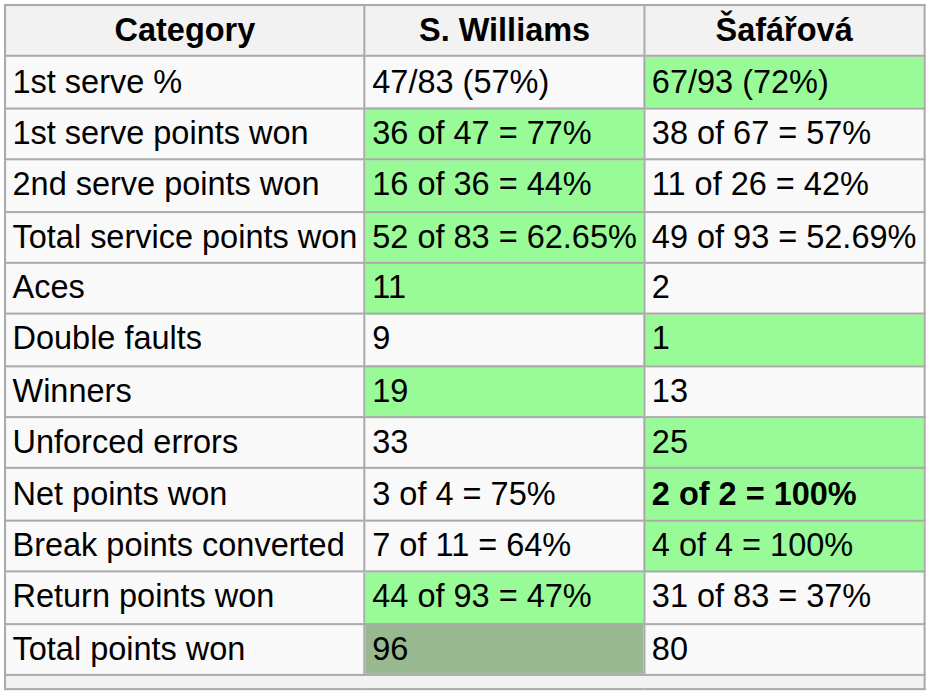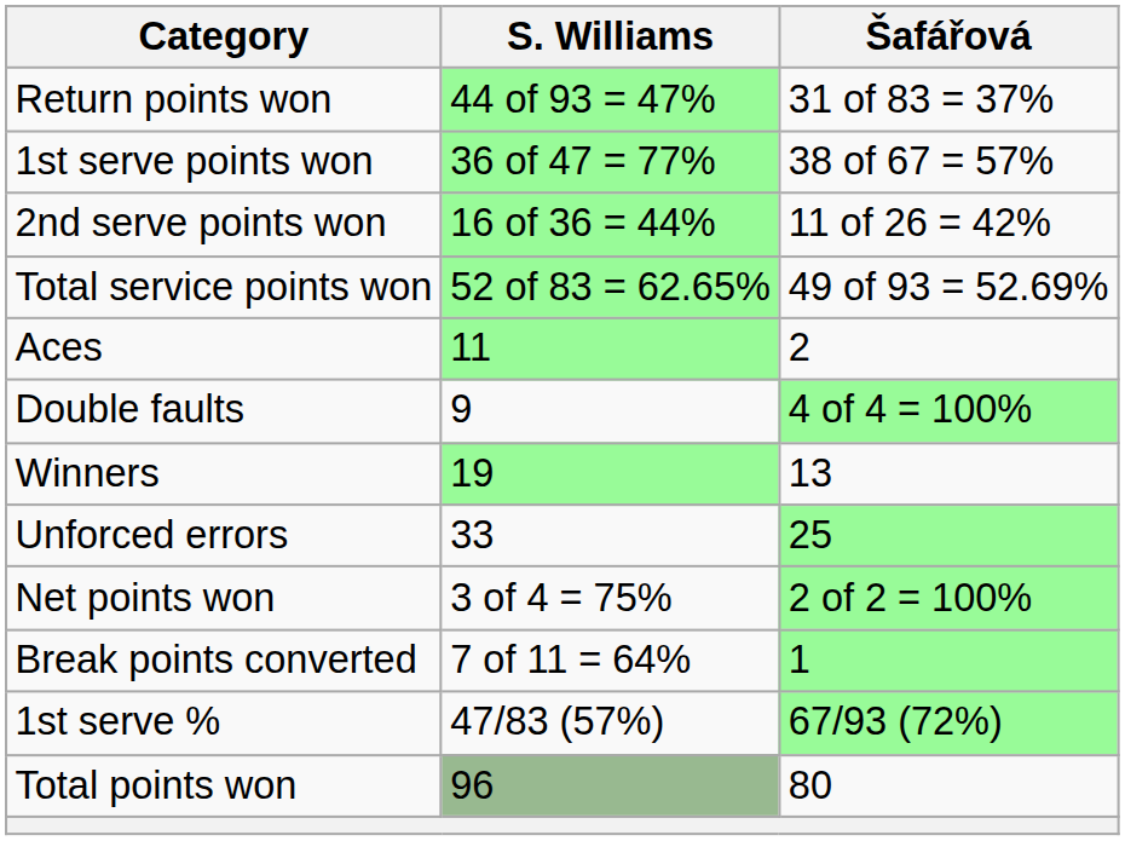rows swapped: 1st serve % <-> Return points won
Double faults | Šafářová: 1 -> 4 of 4 = 100%
Net points won | Šafářová: bold -> normal
Break points converted | Šafářová: 4 of 4 = 100% -> 1
